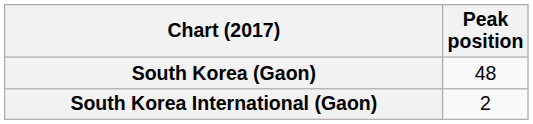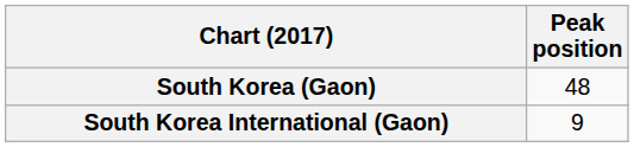South Korea International (Gaon) | Peak position: 2 -> 9
